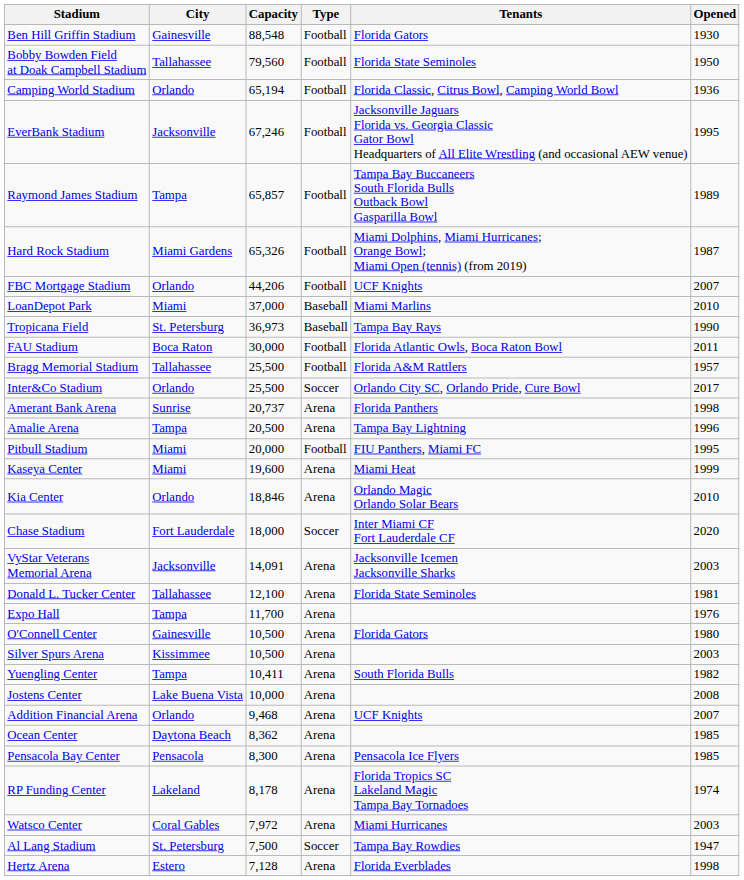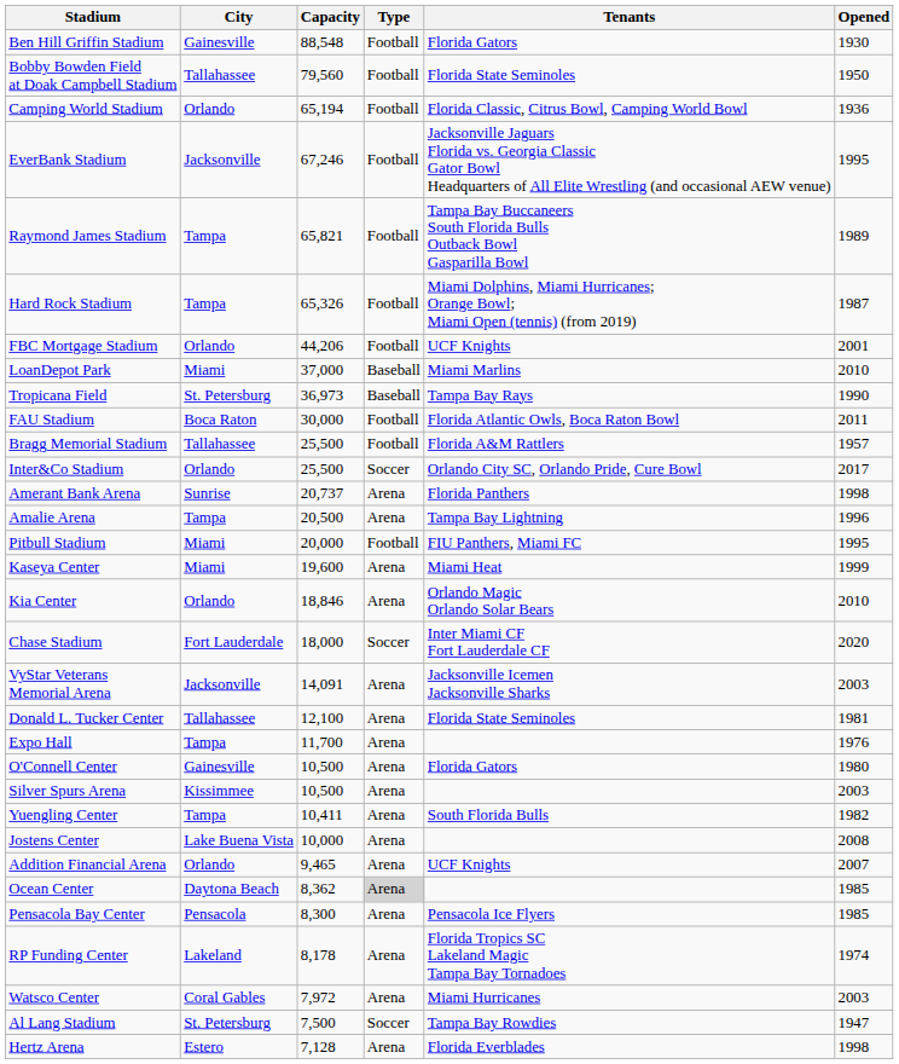Raymond James Stadium | Capacity: 65,857 -> 65,821
Hard Rock Stadium | City: Miami Gardens -> Tampa
FBC Mortgage Stadium | Opened: 2007 -> 2001
Addition Financial Arena | Capacity: 9,468 -> 9,465
Ocean Center | Type: no background -> lightgrey background
